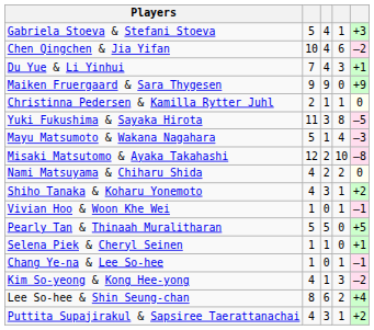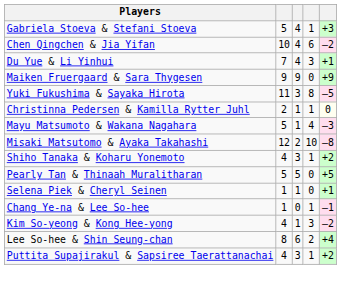rows swapped: Christinna Pedersen & Kamilla Rytter Juhl <-> Yuki Fukushima & Sayaka Hirota
- row: Nami Matsuyama & Chiharu Shida | 4 | 2 | 2 | 0
- row: Vivian Hoo & Woon Khe Wei | 1 | 0 | 1 | –1
